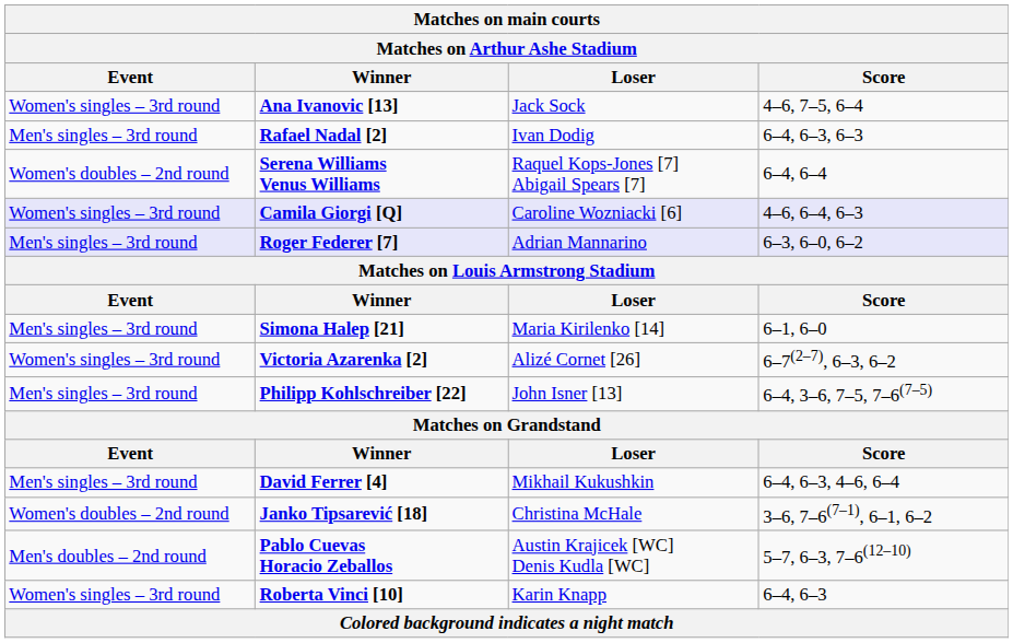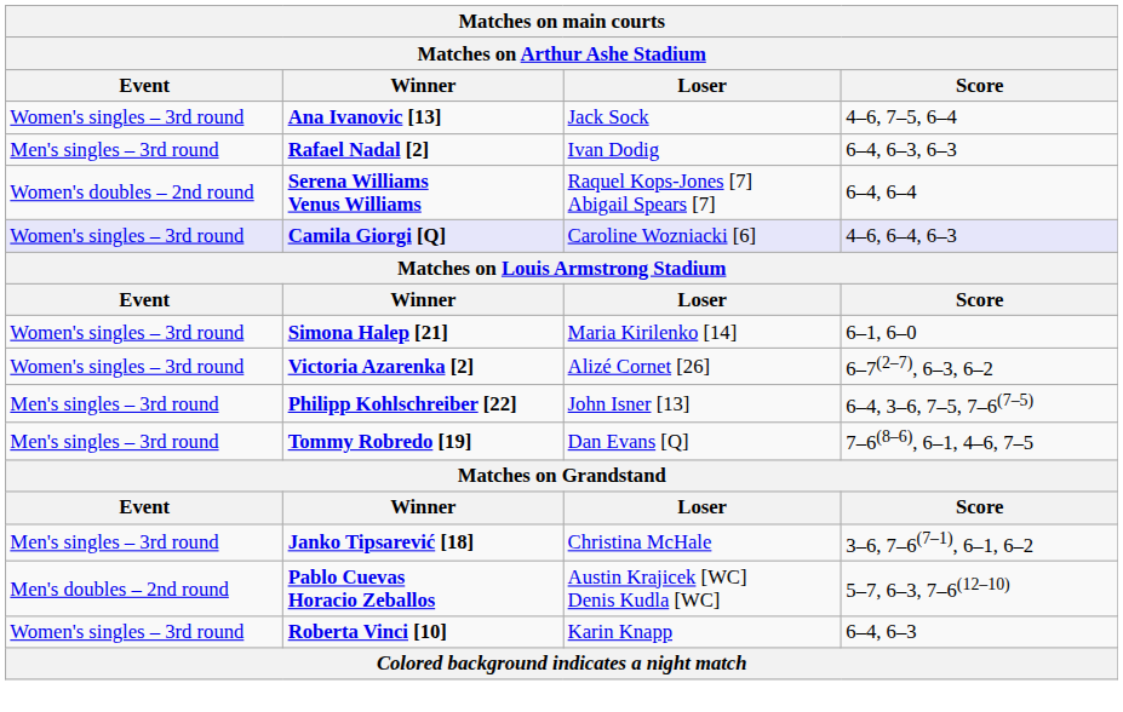- row: Men's singles – 3rd round | Roger Federer [7] | Adrian Mannarino | 6–3, 6–0, 6–2
Simona Halep [21] | Event: Men's singles – 3rd round -> Women's singles – 3rd round
+ row: Men's singles – 3rd round | Tommy Robredo [19] | Dan Evans [Q] | 7–6(8–6), 6–1, 4–6, 7–5
- row: Men's singles – 3rd round | David Ferrer [4] | Mikhail Kukushkin | 6–4, 6–3, 4–6, 6–4
Janko Tipsarević [18] | Event: Women's doubles – 2nd round -> Men's singles – 3rd round
